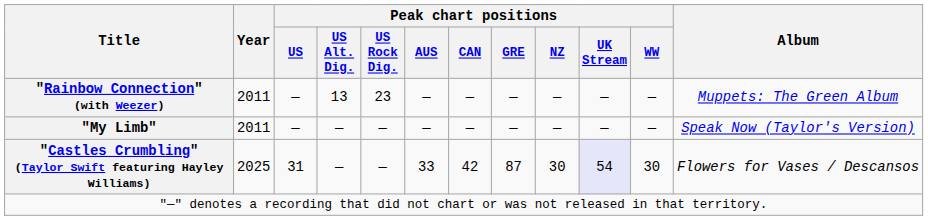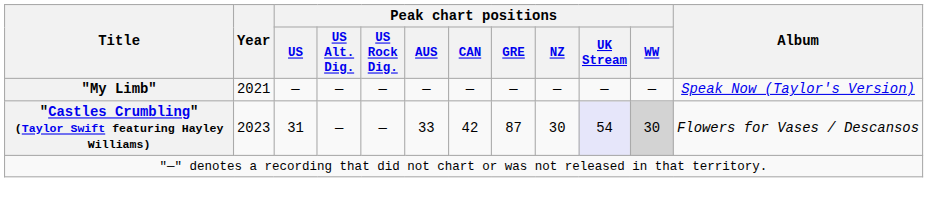- row: "Rainbow Connection" (with Weezer) | 2011 | — | 13 | 23 | — | — | — | — | — | — | Muppets: The Green Album
"My Limb" | Year: 2011 -> 2021
"Castles Crumbling" (Taylor Swift featuring Hayley Williams) | Year: 2025 -> 2023
"Castles Crumbling" (Taylor Swift featuring Hayley Williams) | Peak chart positions / WW: no background -> lightgrey background
